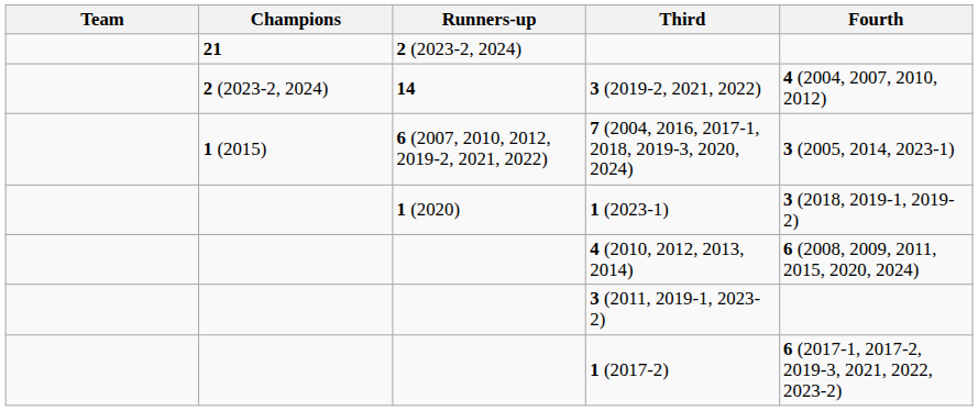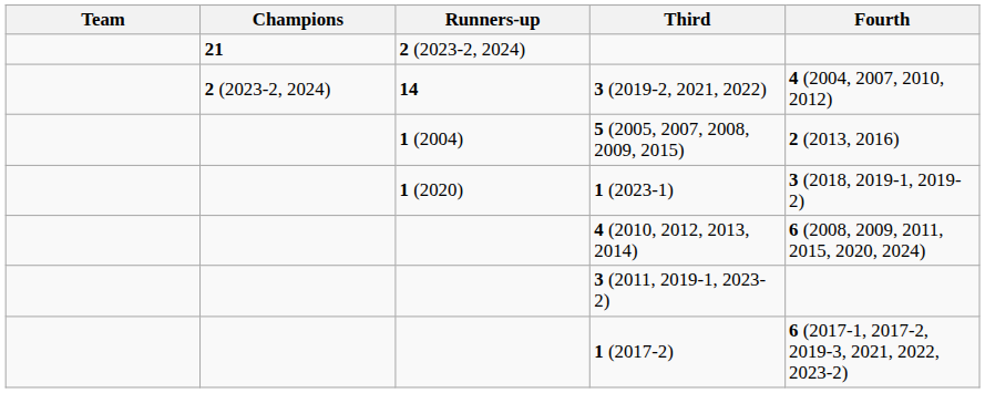- row: 1 (2015) | 6 (2007, 2010, 2012, 2019-2, 2021, 2022) | 7 (2004, 2016, 2017-1, 2018, 2019-3, 2020, 2024) | 3 (2005, 2014, 2023-1)
+ row: 1 (2004) | 5 (2005, 2007, 2008, 2009, 2015) | 2 (2013, 2016)
